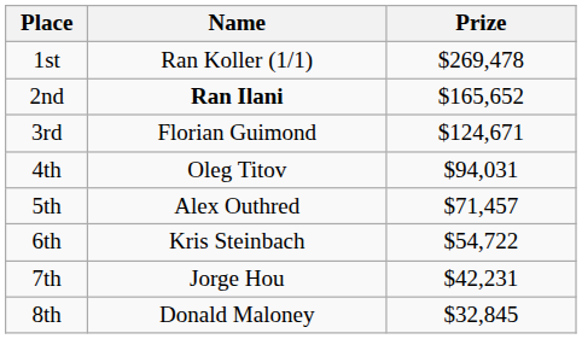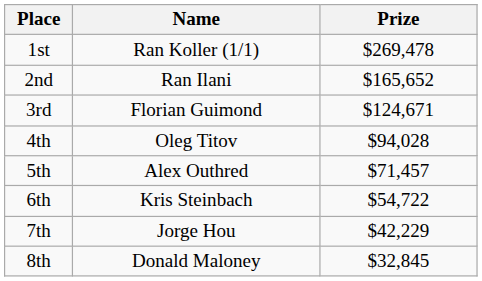2nd | Name: bold -> normal
4th | Prize: $94,031 -> $94,028
7th | Prize: $42,231 -> $42,229
